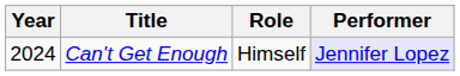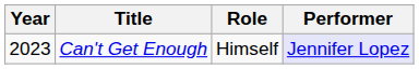Can't Get Enough | Year: 2024 -> 2023
